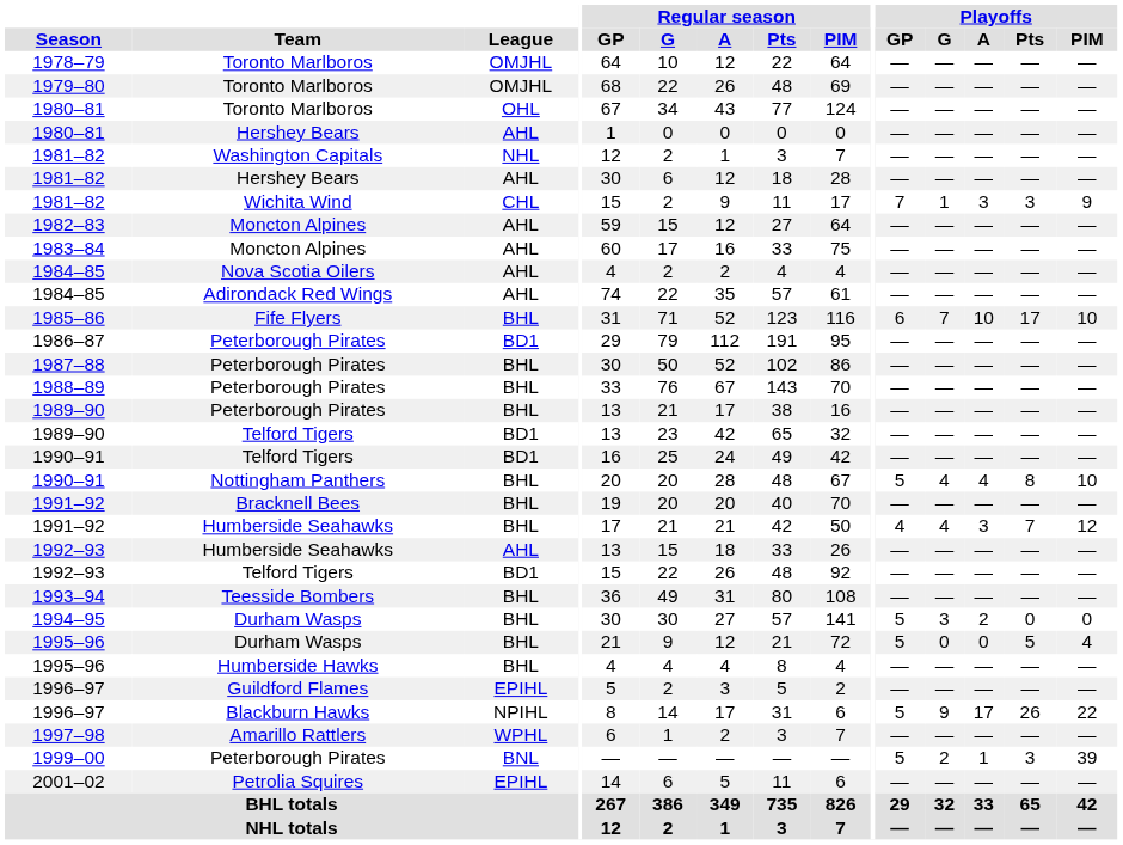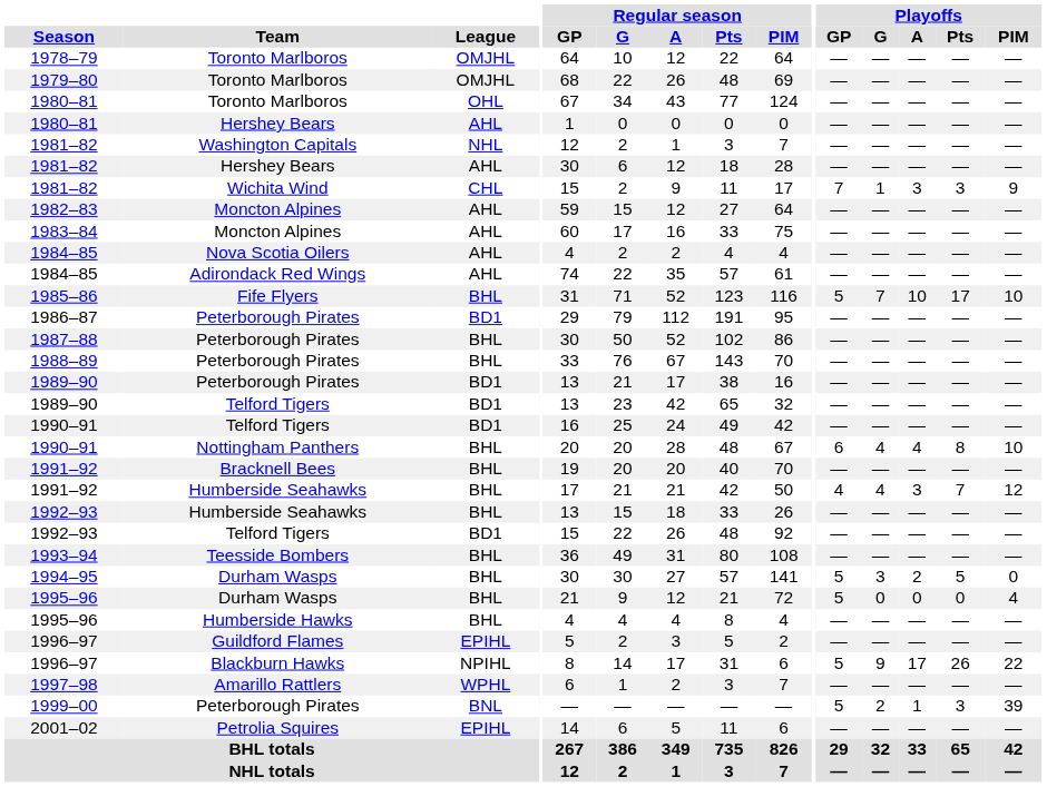1985–86 | Playoffs / GP: 6 -> 5
1989–90 / Peterborough Pirates | League: BHL -> BD1
1990–91 / Nottingham Panthers | Playoffs / GP: 5 -> 6
1992–93 / Humberside Seahawks | League: AHL -> BHL
1994–95 | Playoffs / Pts: 0 -> 5
1995–96 / Durham Wasps | Playoffs / Pts: 5 -> 0
